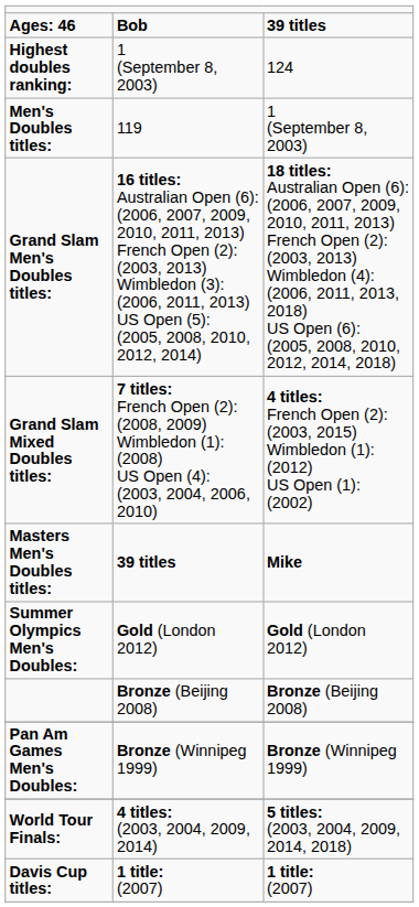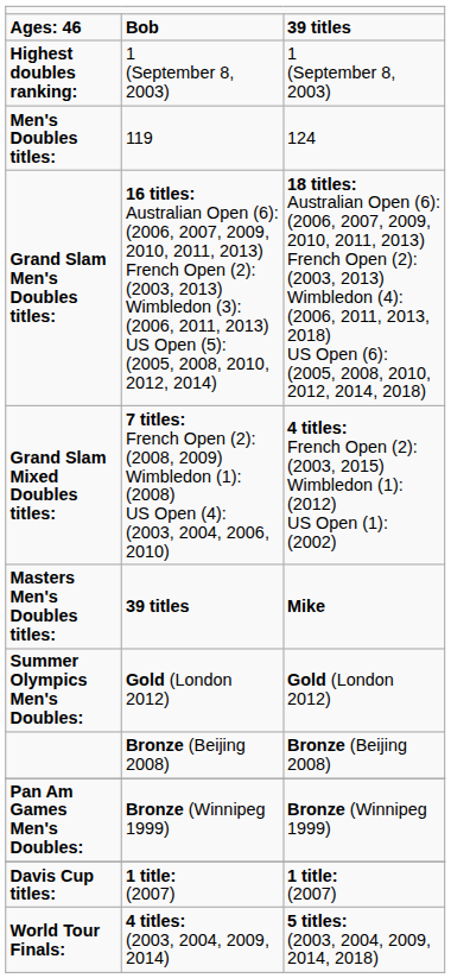Highest doubles ranking: | column 3: 124 -> 1 (September 8, 2003)
Men's Doubles titles: | column 3: 1 (September 8, 2003) -> 124
rows swapped: Davis Cup titles: <-> World Tour Finals:
